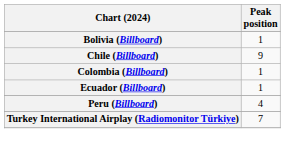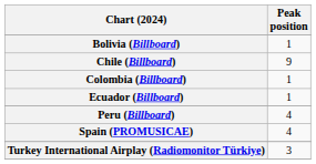+ row: Spain (PROMUSICAE) | 4
Turkey International Airplay (Radiomonitor Türkiye) | Peak position: 7 -> 3
